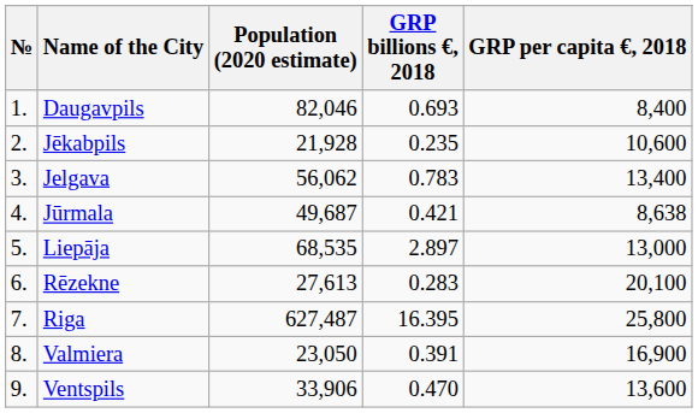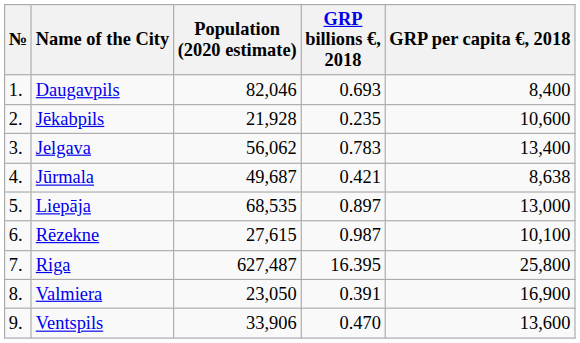Liepāja | GRP billions €, 2018: 2.897 -> 0.897
Rēzekne | Population (2020 estimate): 27,613 -> 27,615
Rēzekne | GRP billions €, 2018: 0.283 -> 0.987
Rēzekne | GRP per capita €, 2018: 20,100 -> 10,100
